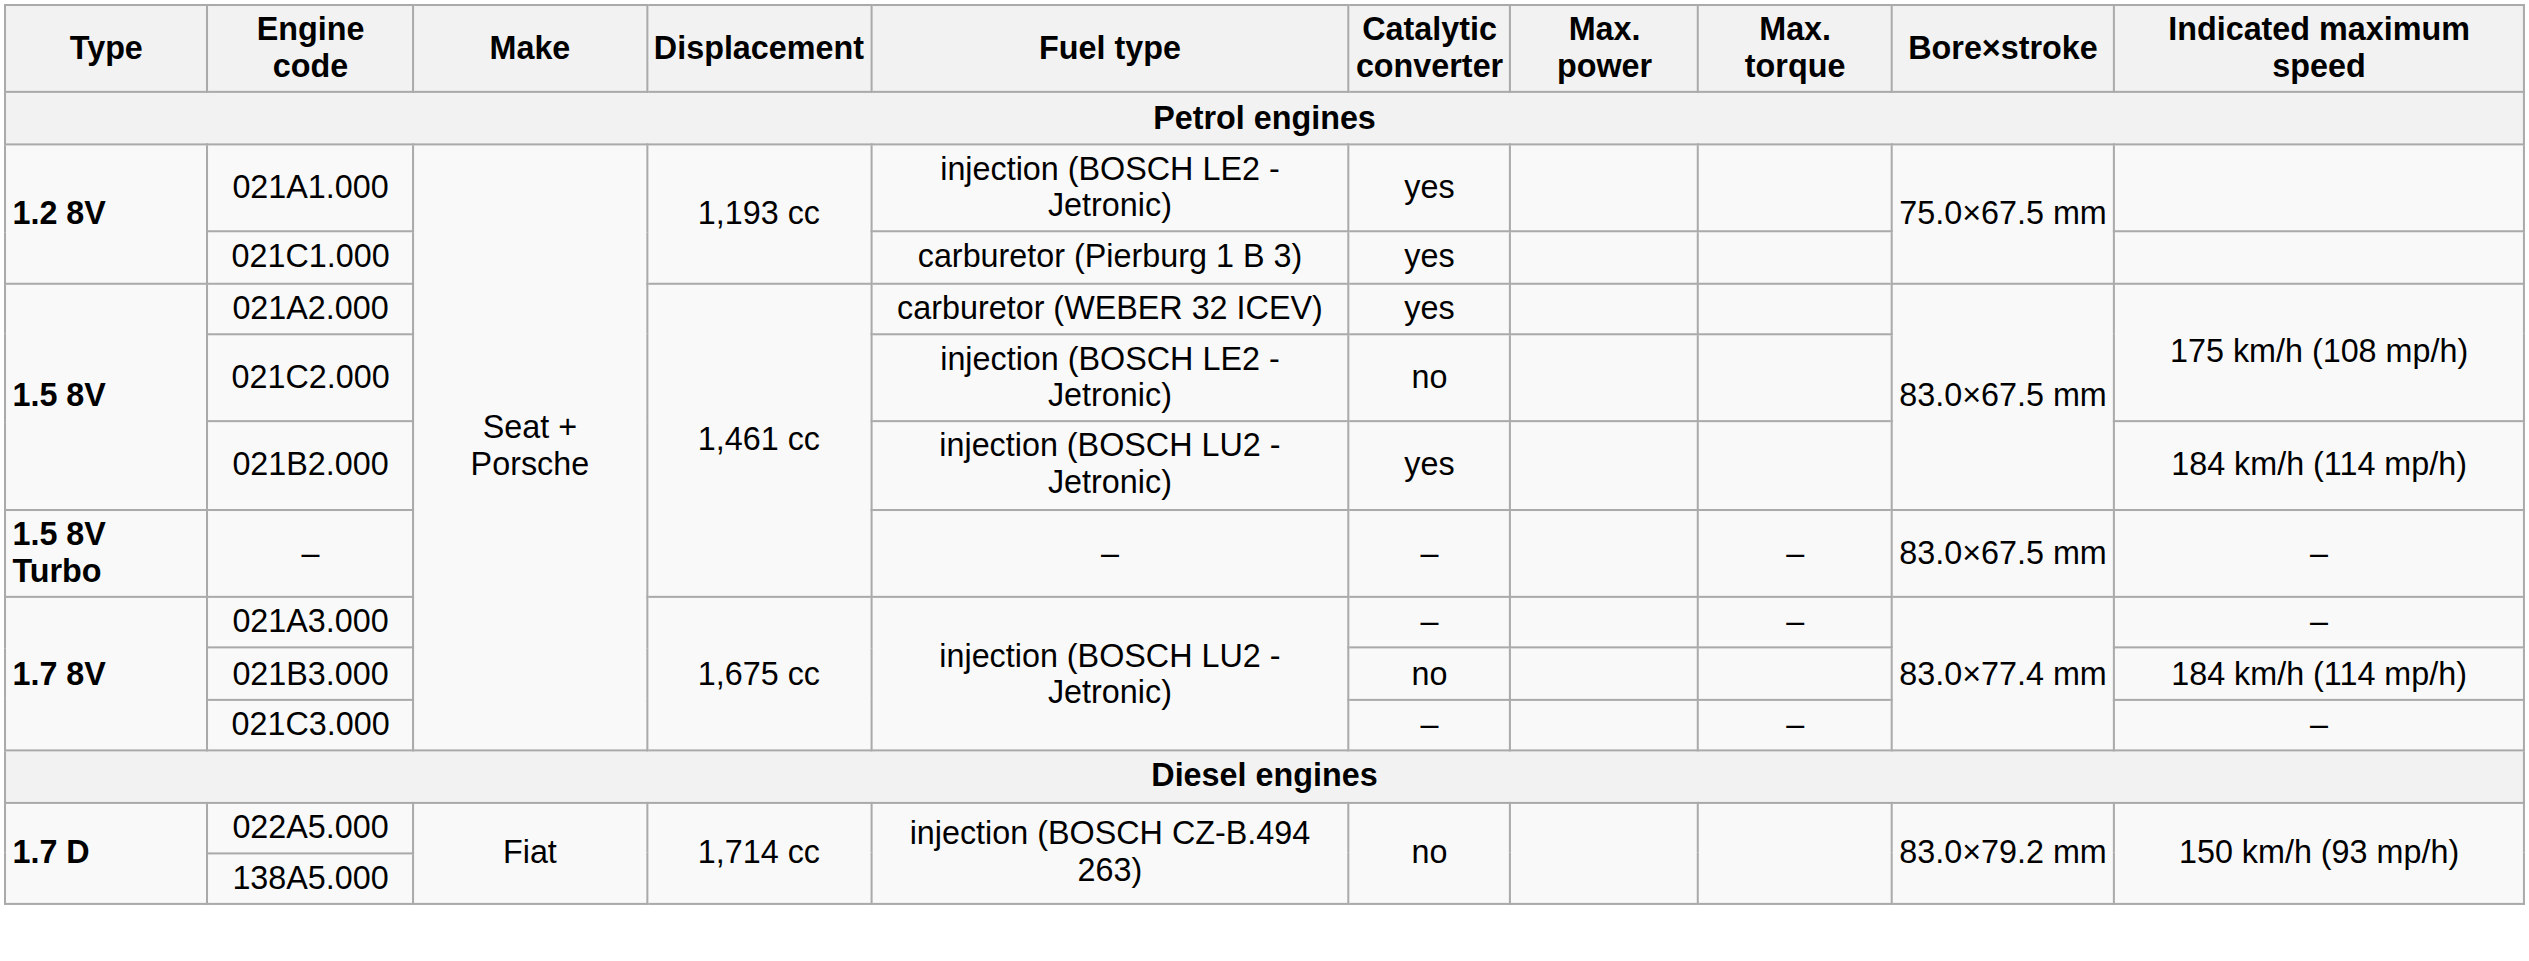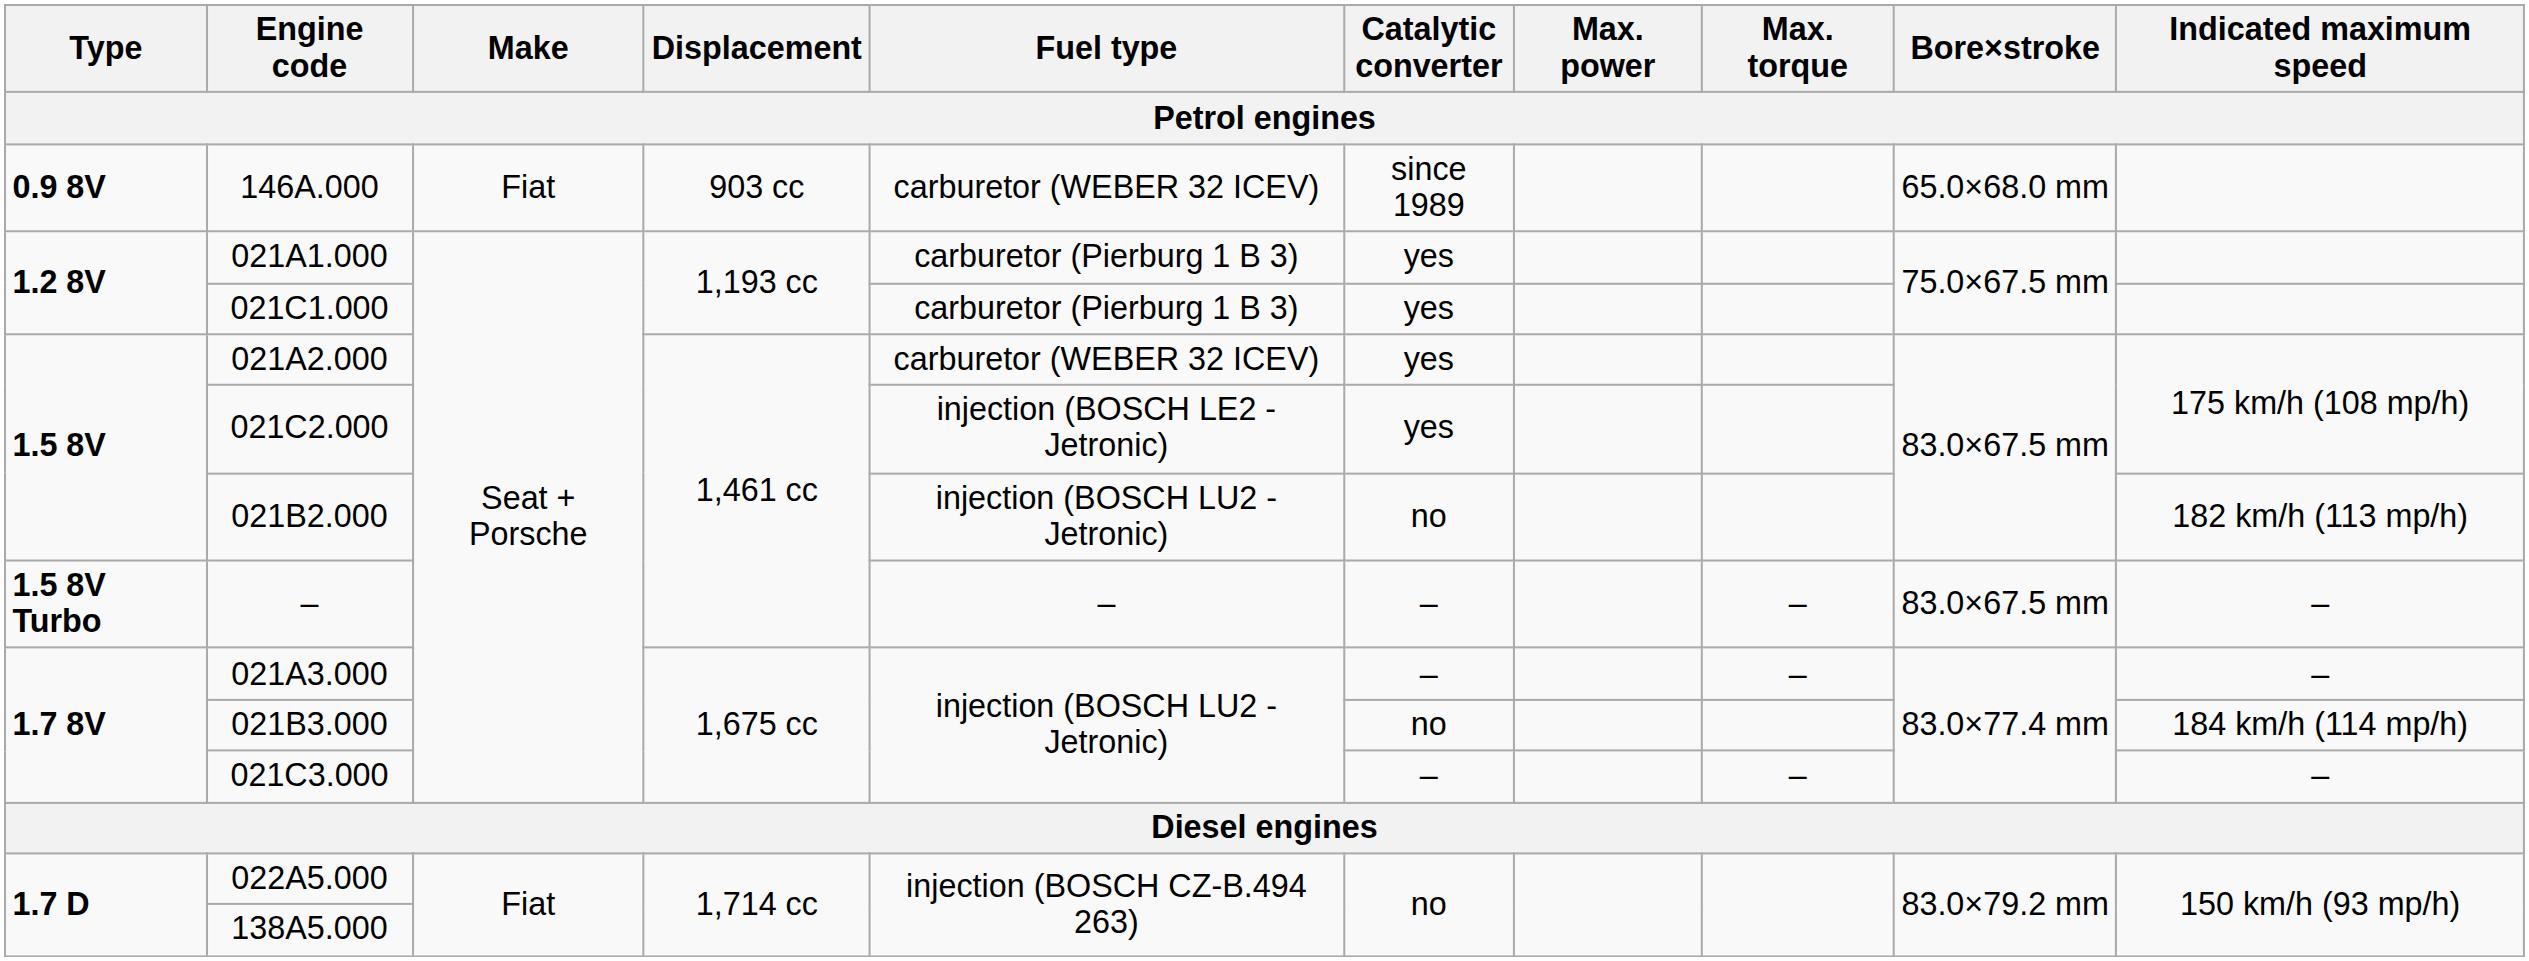+ row: 0.9 8V | 146A.000 | Fiat | 903 cc | carburetor (WEBER 32 ICEV) | since 1989 | 65.0×68.0 mm
021A1.000 | Fuel type: injection (BOSCH LE2 - Jetronic) -> carburetor (Pierburg 1 B 3)
021C2.000 | Catalytic converter: no -> yes
021B2.000 | Catalytic converter: yes -> no
021B2.000 | Indicated maximum speed: 184 km/h (114 mp/h) -> 182 km/h (113 mp/h)
